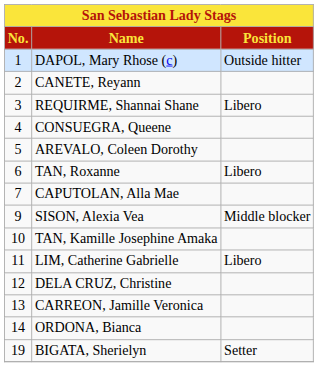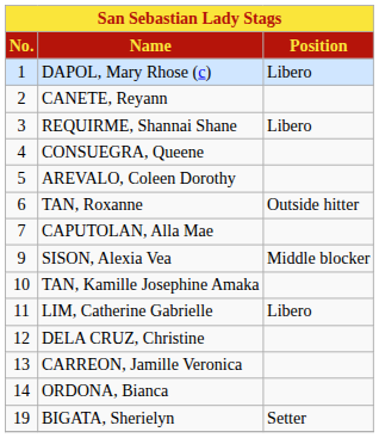DAPOL, Mary Rhose (c) | Position: Outside hitter -> Libero
TAN, Roxanne | Position: Libero -> Outside hitter
